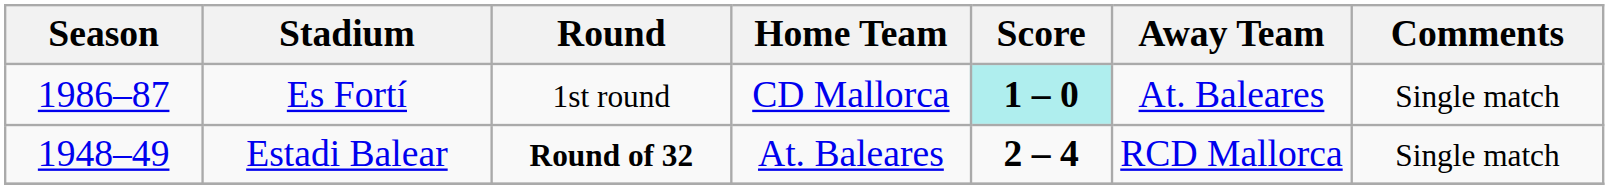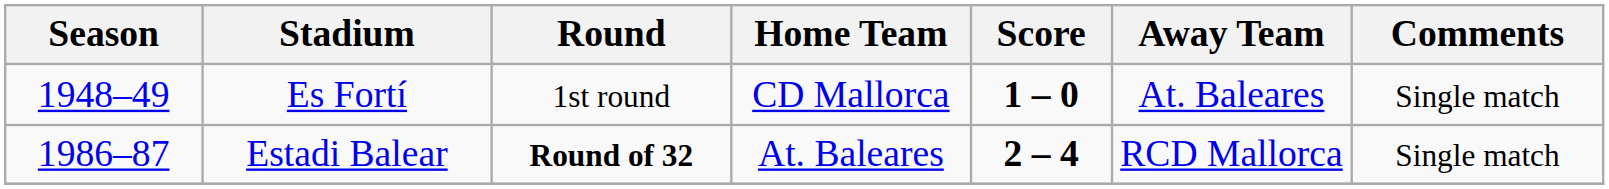Es Fortí | Season: 1986–87 -> 1948–49
Es Fortí | Score: paleturquoise background -> no background
Estadi Balear | Season: 1948–49 -> 1986–87
